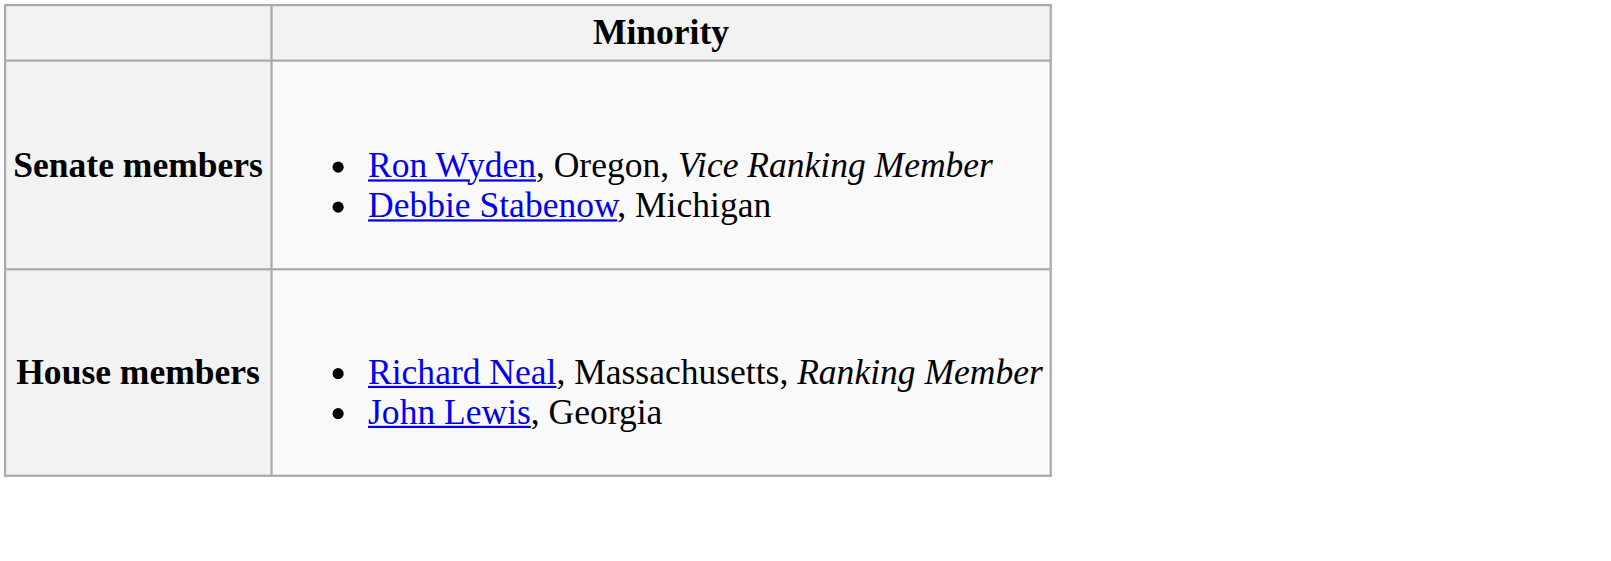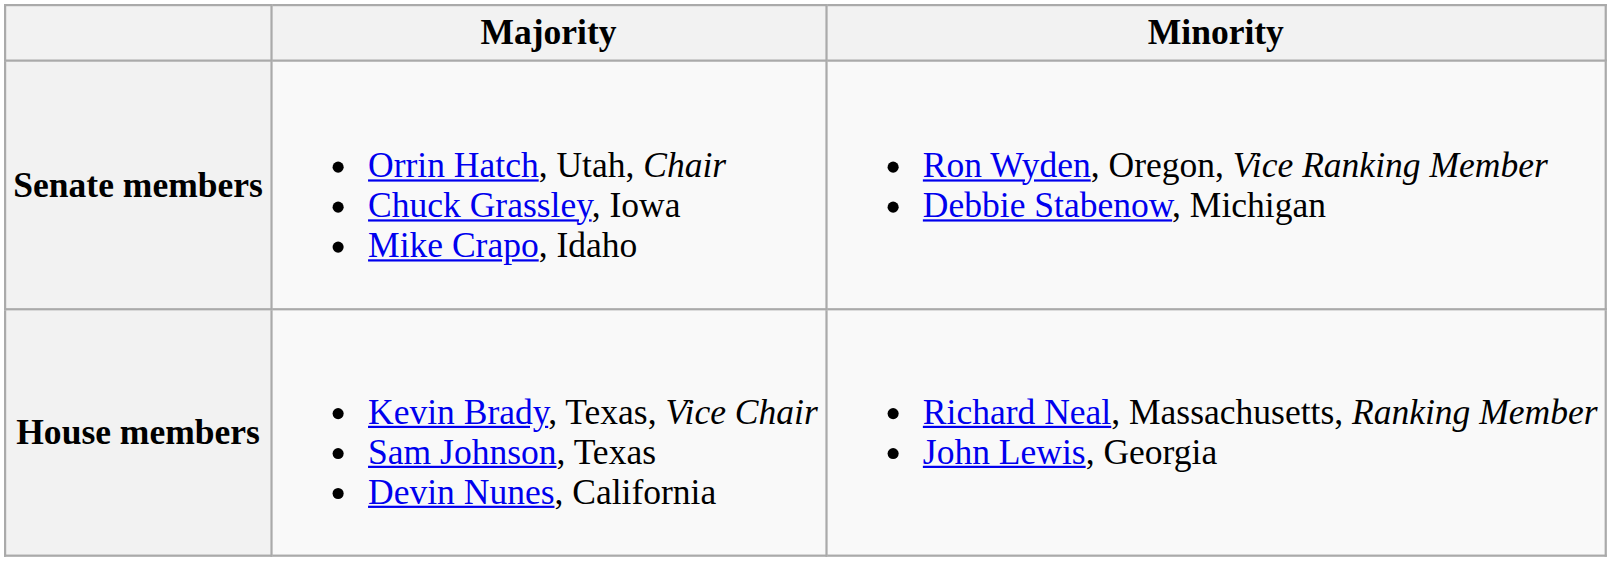+ column: Majority | Orrin Hatch, Utah, Chair Chuck Grassley, Iowa Mike Crapo, Idaho | Kevin Brady, Texas, Vice Chair Sam Johnson, Texas Devin Nunes, California
